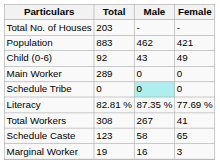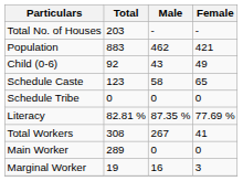rows swapped: Schedule Caste <-> Main Worker
Schedule Tribe | Male: paleturquoise background -> no background
